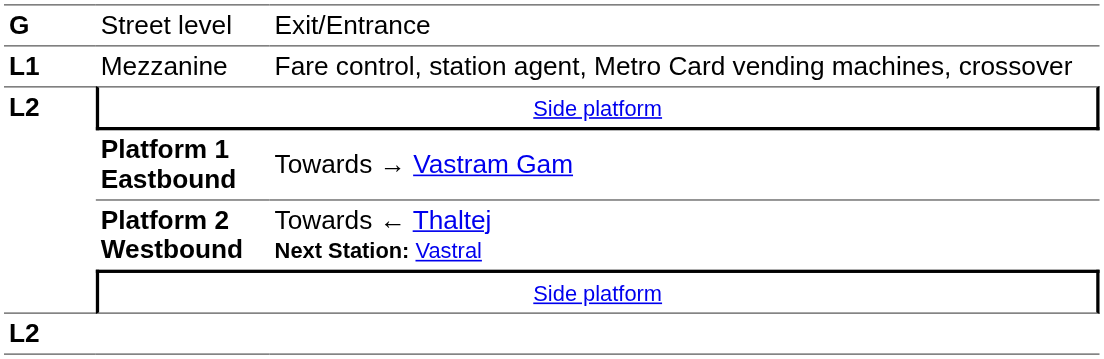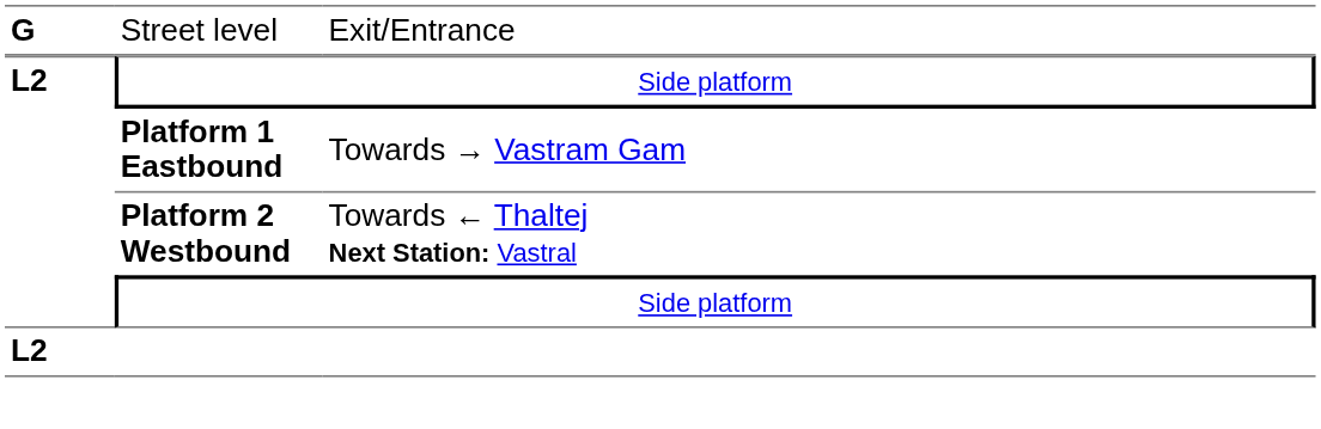- row: L1 | Mezzanine | Fare control, station agent, Metro Card vending machines, crossover
